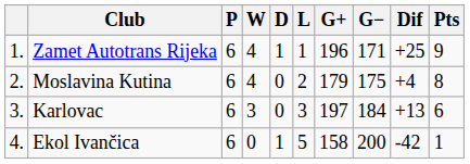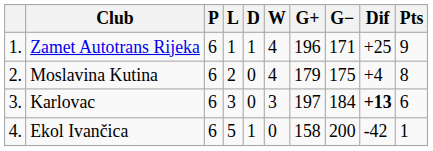columns swapped: W <-> L
Karlovac | Dif: normal -> bold
